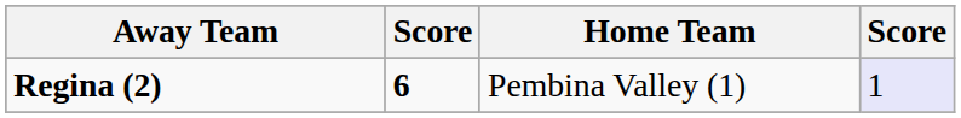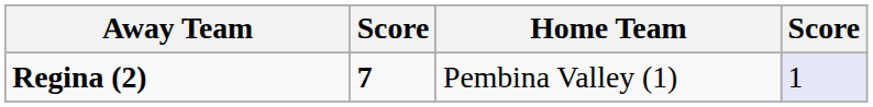Regina (2) | column 2: 6 -> 7
